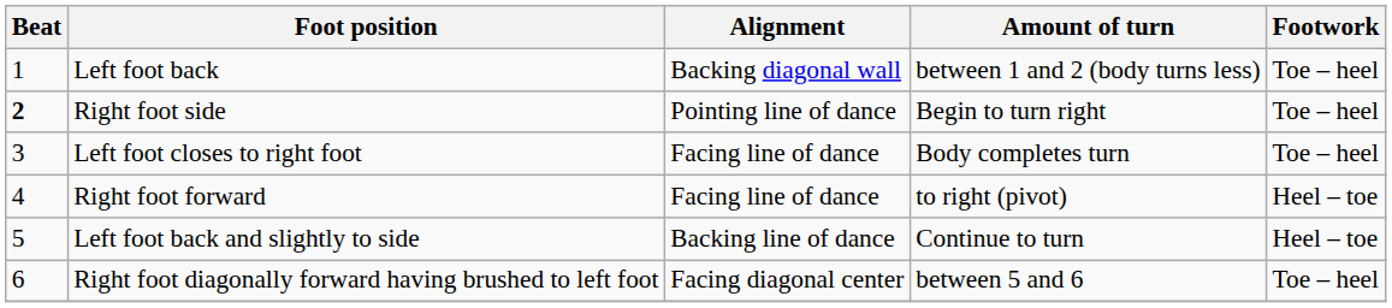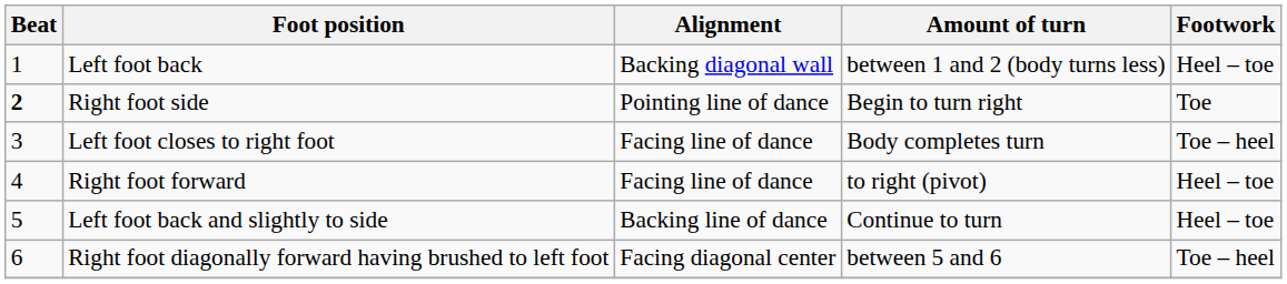Left foot back | Footwork: Toe – heel -> Heel – toe
Right foot side | Footwork: Toe – heel -> Toe
